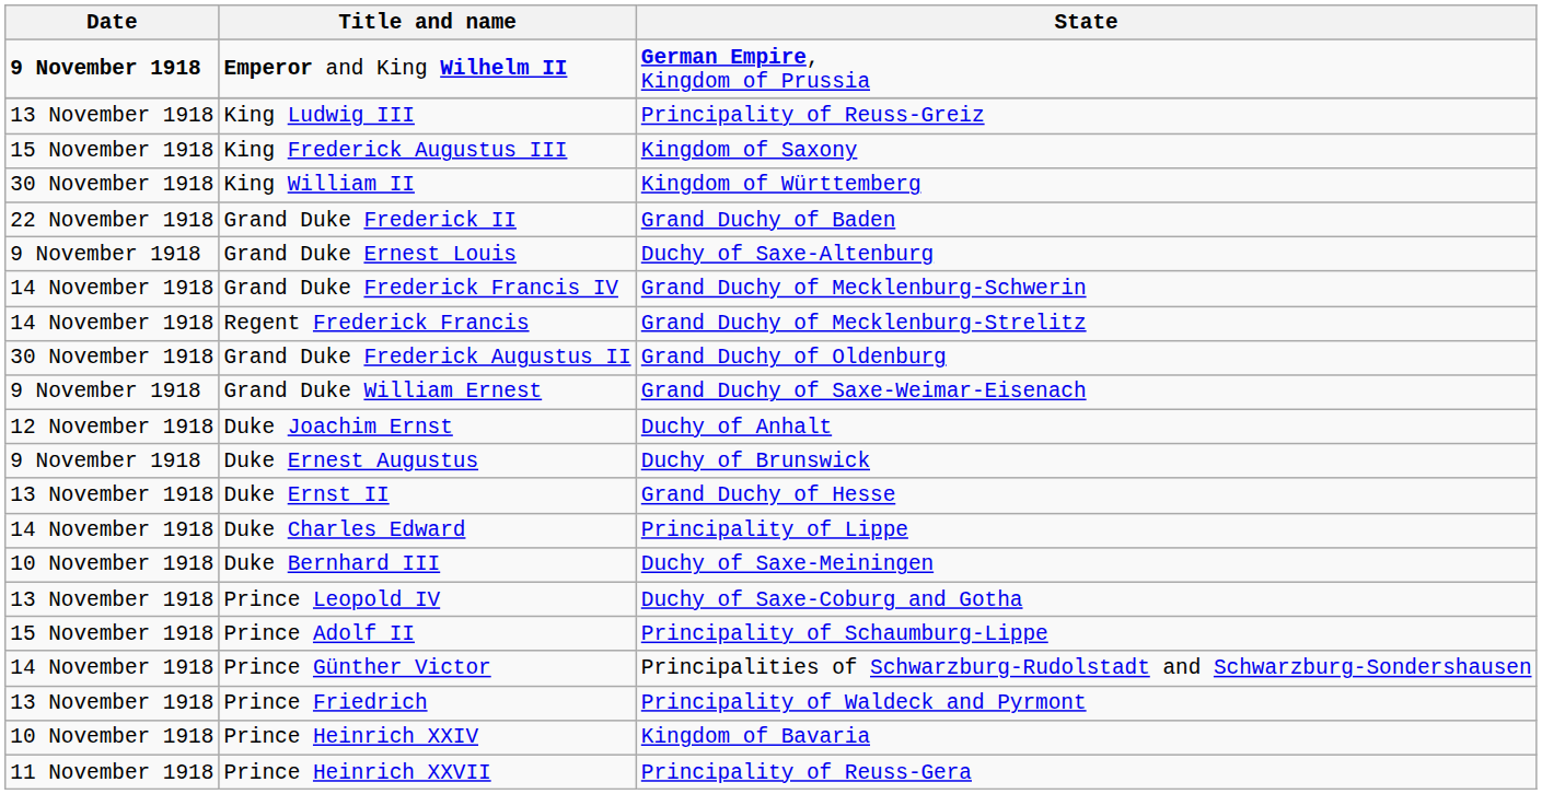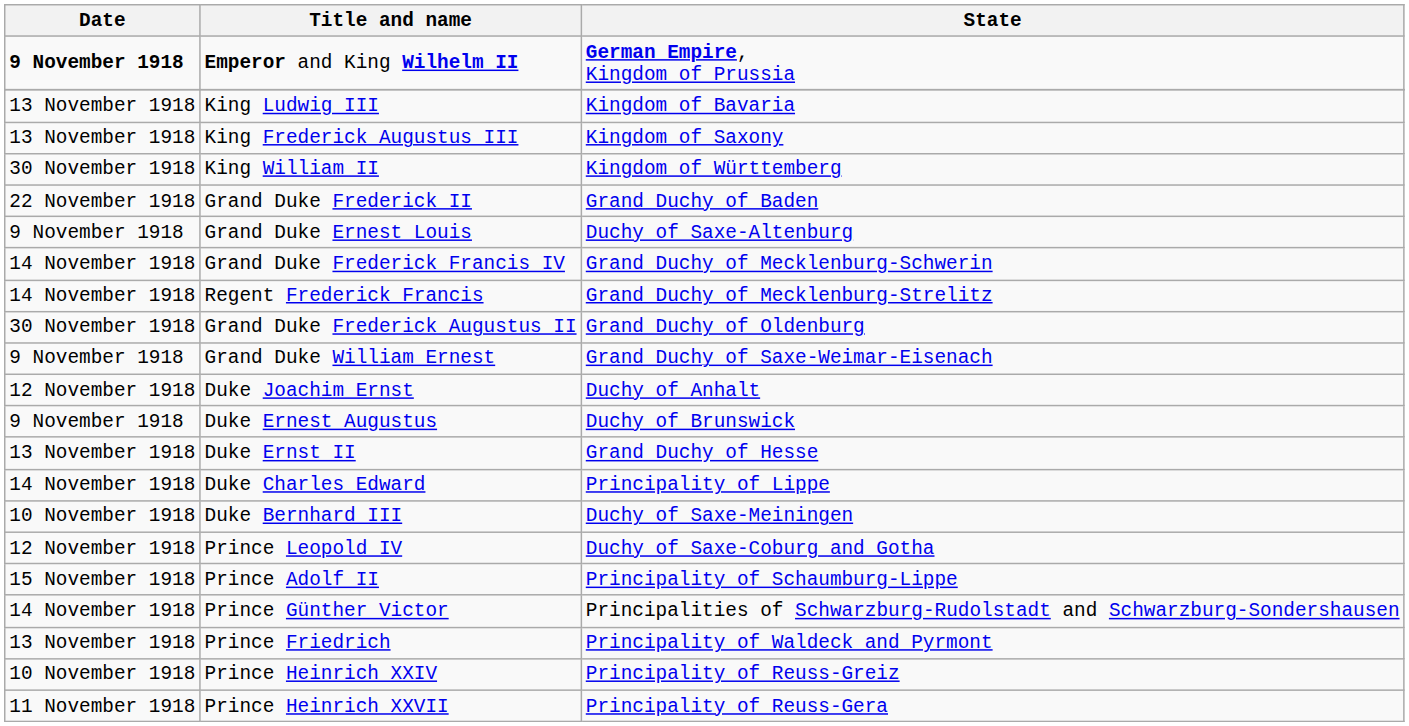King Ludwig III | State: Principality of Reuss-Greiz -> Kingdom of Bavaria
King Frederick Augustus III | Date: 15 November 1918 -> 13 November 1918
Prince Leopold IV | Date: 13 November 1918 -> 12 November 1918
Prince Heinrich XXIV | State: Kingdom of Bavaria -> Principality of Reuss-Greiz
